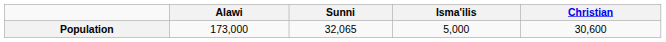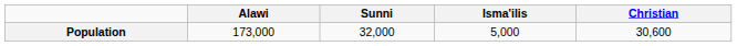Population | Sunni: 32,065 -> 32,000
